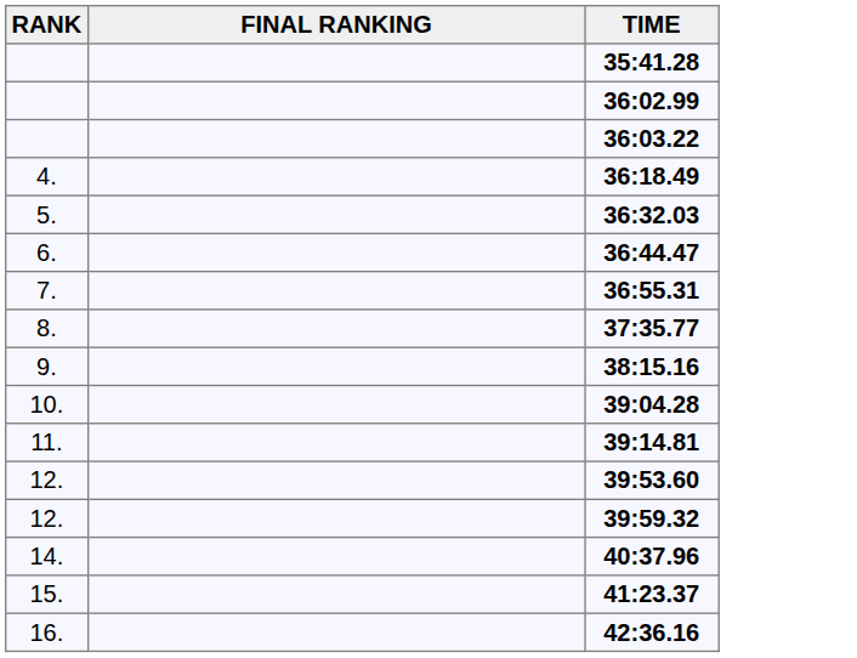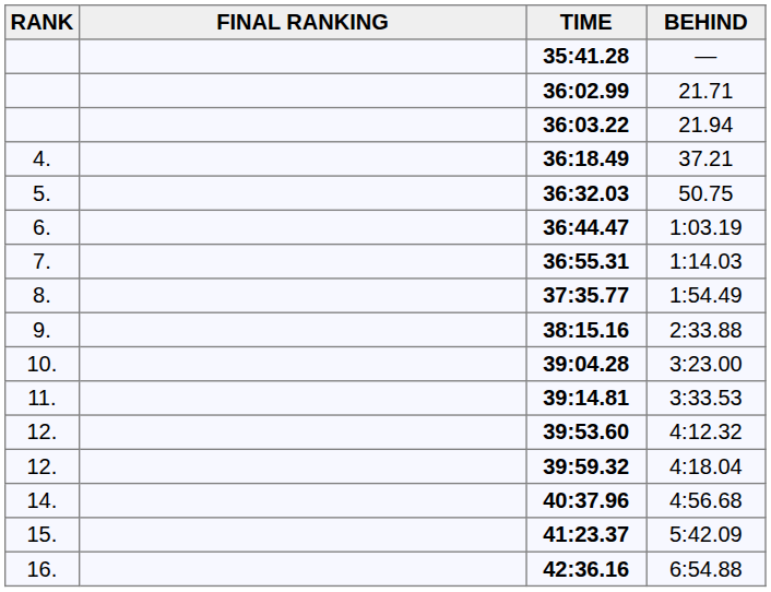+ column: BEHIND | — | 21.71 | 21.94 | 37.21 | 50.75 | 1:03.19 | 1:14.03 | 1:54.49 | 2:33.88 | 3:23.00 | 3:33.53 | 4:12.32 | 4:18.04 | 4:56.68 | 5:42.09 | 6:54.88
